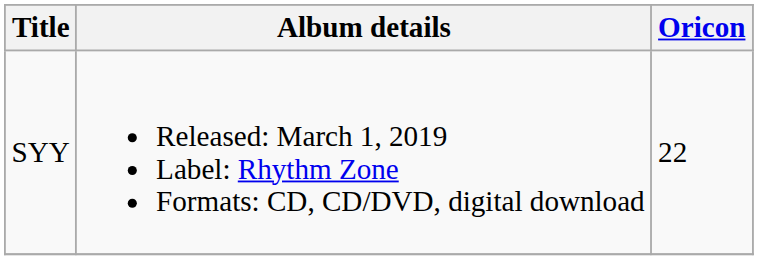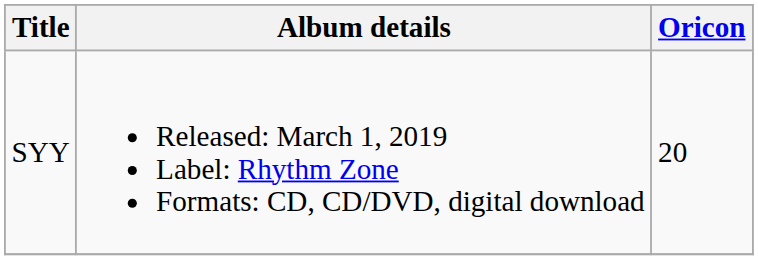SYY | Oricon: 22 -> 20
